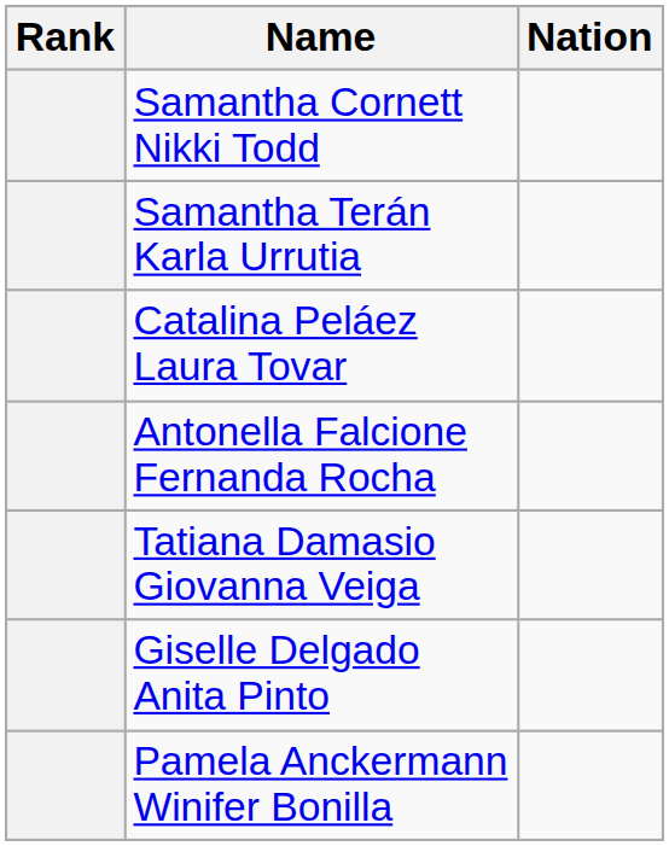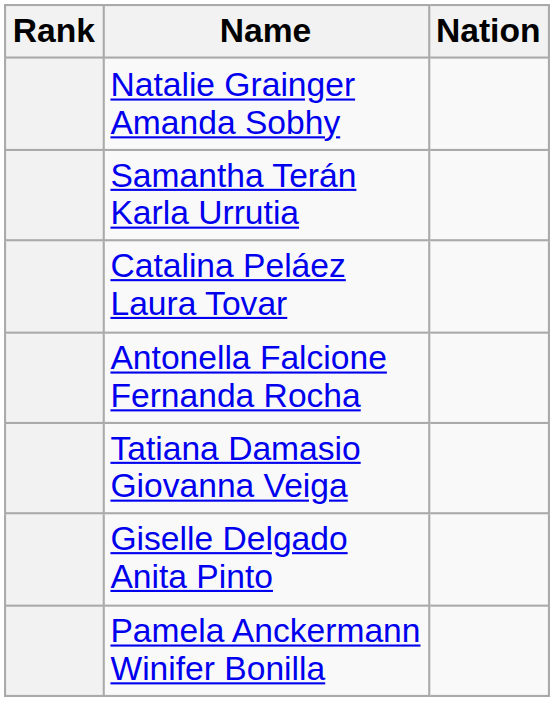+ row: Natalie Grainger Amanda Sobhy
- row: Samantha Cornett Nikki Todd
